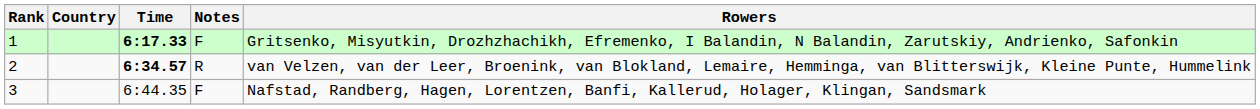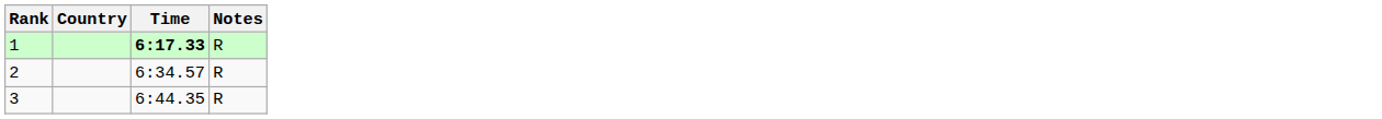- column: Rowers | Gritsenko, Misyutkin, Drozhzhachikh, Efremenko, I Balandin, N Balandin, Zarutskiy, Andrienko, Safonkin | van Velzen, van der Leer, Broenink, van Blokland, Lemaire, Hemminga, van Blitterswijk, Kleine Punte, Hummelink | Nafstad, Randberg, Hagen, Lorentzen, Banfi, Kallerud, Holager, Klingan, Sandsmark
1 | Notes: F -> R
2 | Time: bold -> normal
3 | Notes: F -> R
